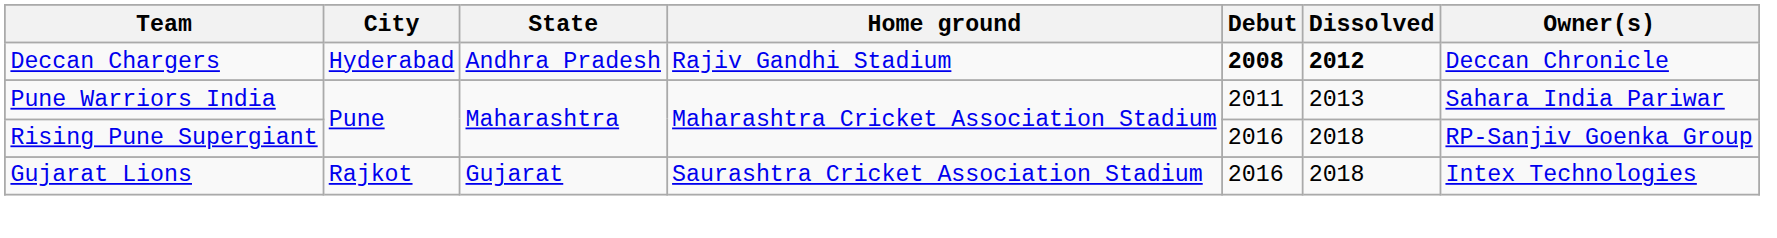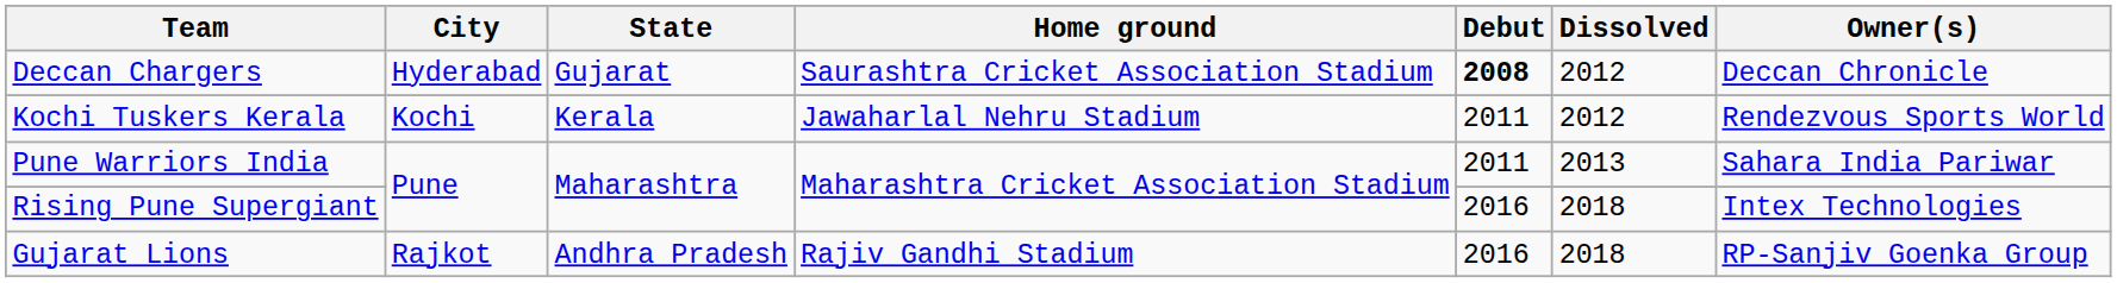Deccan Chargers | State: Andhra Pradesh -> Gujarat
Deccan Chargers | Home ground: Rajiv Gandhi Stadium -> Saurashtra Cricket Association Stadium
Deccan Chargers | Dissolved: bold -> normal
+ row: Kochi Tuskers Kerala | Kochi | Kerala | Jawaharlal Nehru Stadium | 2011 | 2012 | Rendezvous Sports World
Rising Pune Supergiant | Owner(s): RP-Sanjiv Goenka Group -> Intex Technologies
Gujarat Lions | State: Gujarat -> Andhra Pradesh
Gujarat Lions | Home ground: Saurashtra Cricket Association Stadium -> Rajiv Gandhi Stadium
Gujarat Lions | Owner(s): Intex Technologies -> RP-Sanjiv Goenka Group
